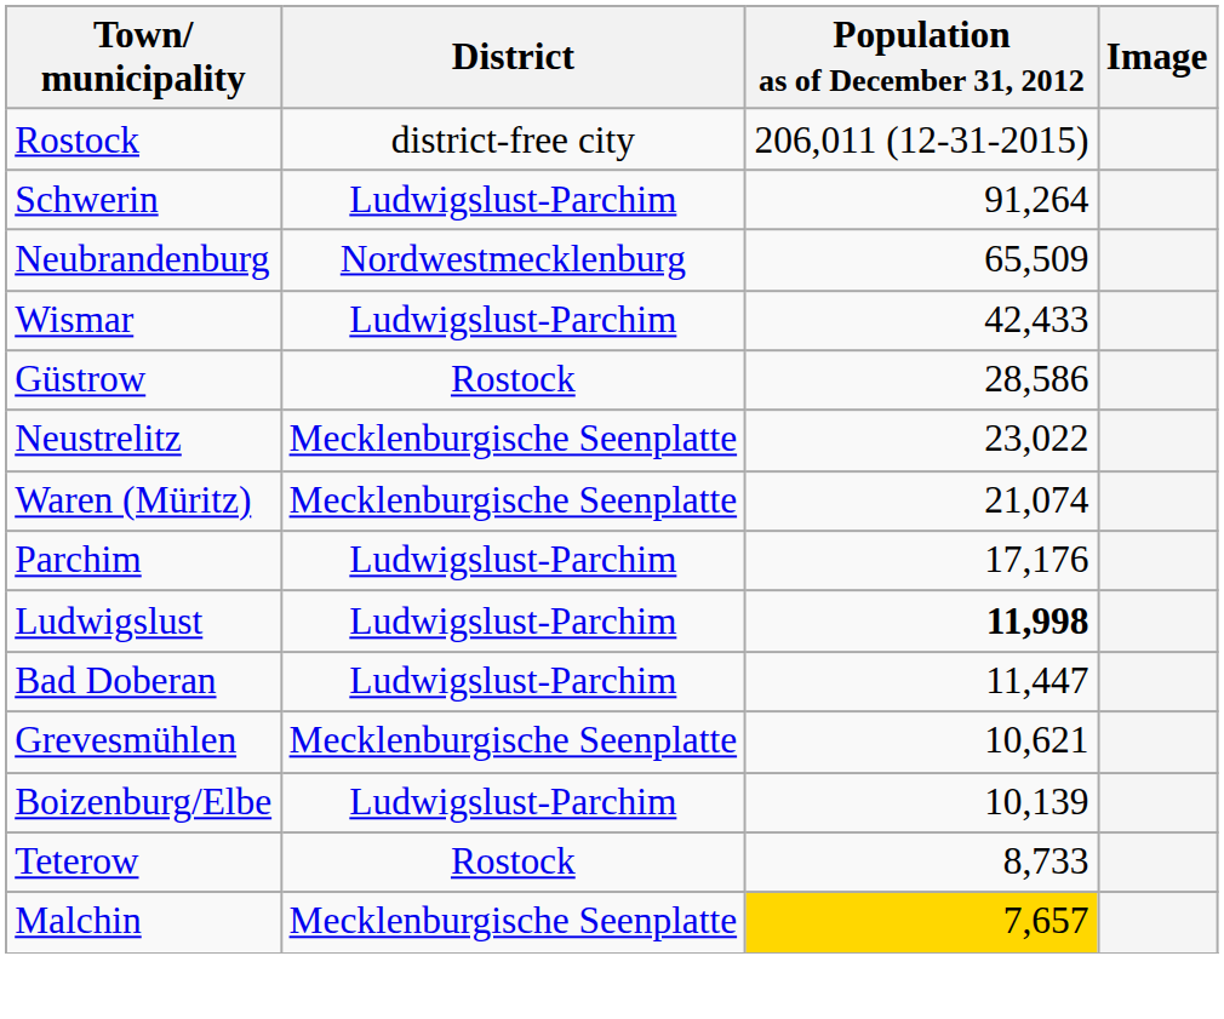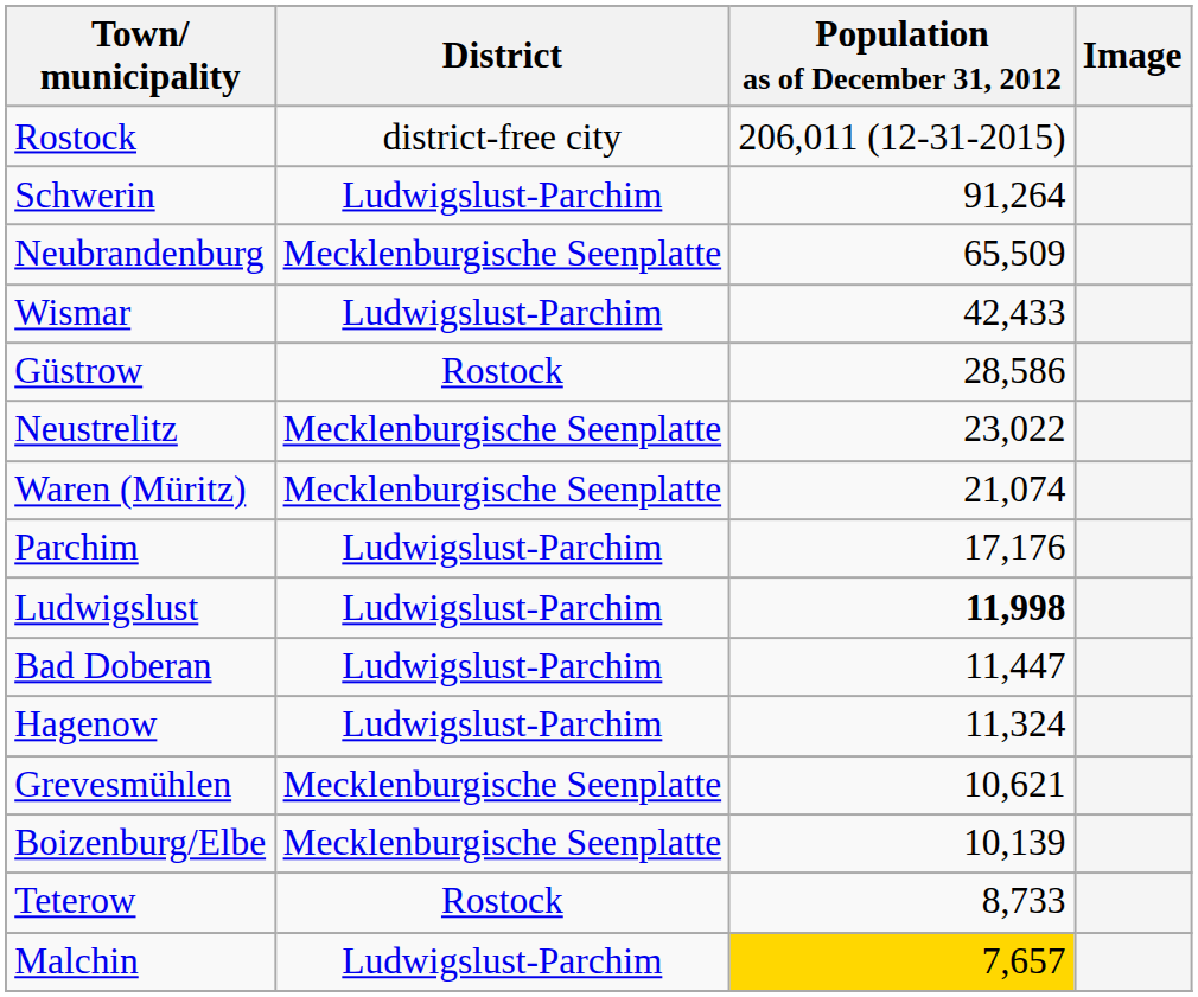Neubrandenburg | District: Nordwestmecklenburg -> Mecklenburgische Seenplatte
+ row: Hagenow | Ludwigslust-Parchim | 11,324
Boizenburg/Elbe | District: Ludwigslust-Parchim -> Mecklenburgische Seenplatte
Malchin | District: Mecklenburgische Seenplatte -> Ludwigslust-Parchim
